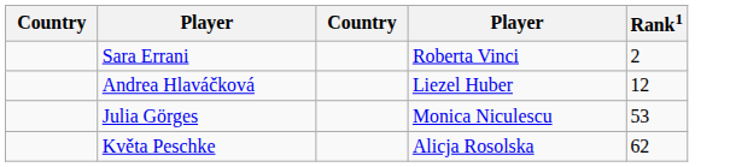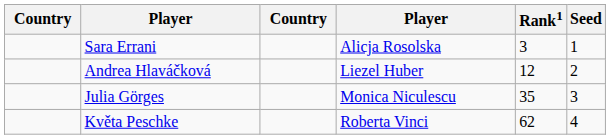+ column: Seed | 1 | 2 | 3 | 4
Sara Errani | column 4: Roberta Vinci -> Alicja Rosolska
Sara Errani | Rank1: 2 -> 3
Julia Görges | Rank1: 53 -> 35
Květa Peschke | column 4: Alicja Rosolska -> Roberta Vinci
